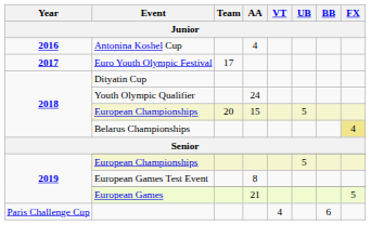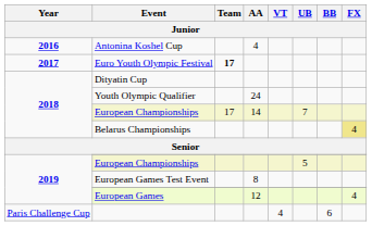Euro Youth Olympic Festival | Team: normal -> bold
2018 / European Championships | Team: 20 -> 17
2018 / European Championships | AA: 15 -> 14
2018 / European Championships | UB: 5 -> 7
European Games | AA: 21 -> 12
European Games | FX: 5 -> 4
